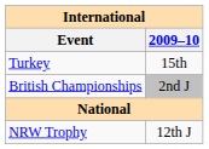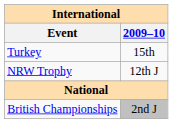rows swapped: NRW Trophy <-> British Championships
